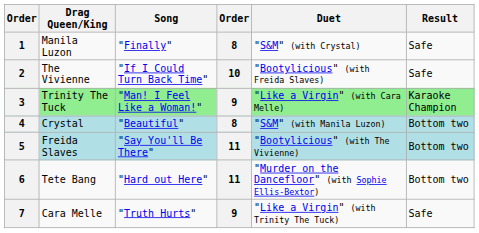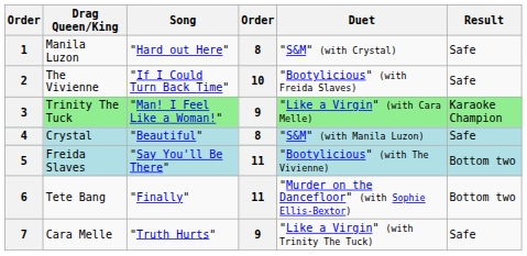1 | Song: "Finally" -> "Hard out Here"
4 | Result: Bottom two -> Safe
6 | Song: "Hard out Here" -> "Finally"
